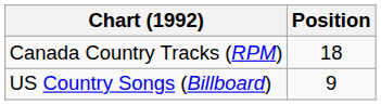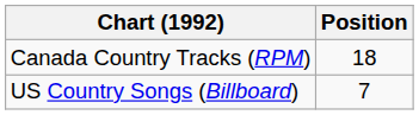US Country Songs (Billboard) | Position: 9 -> 7
